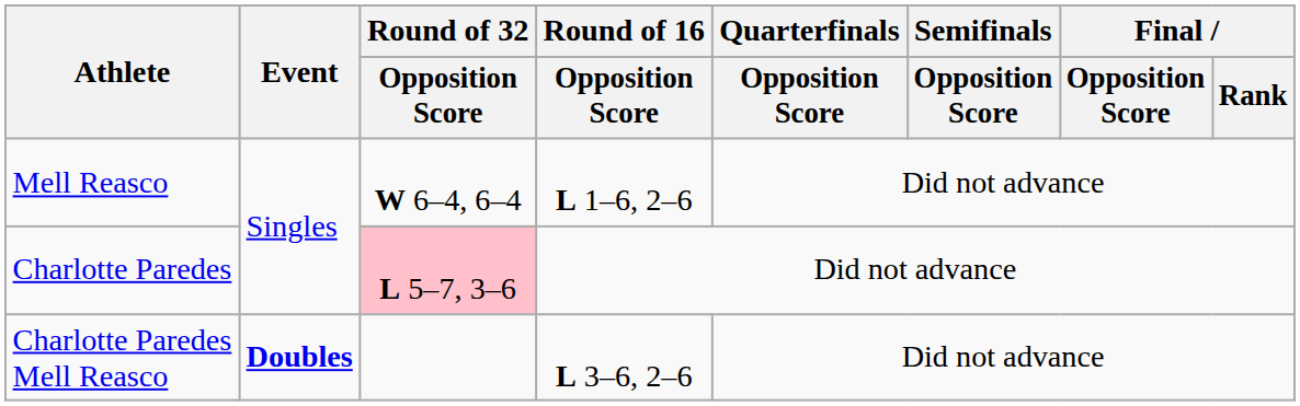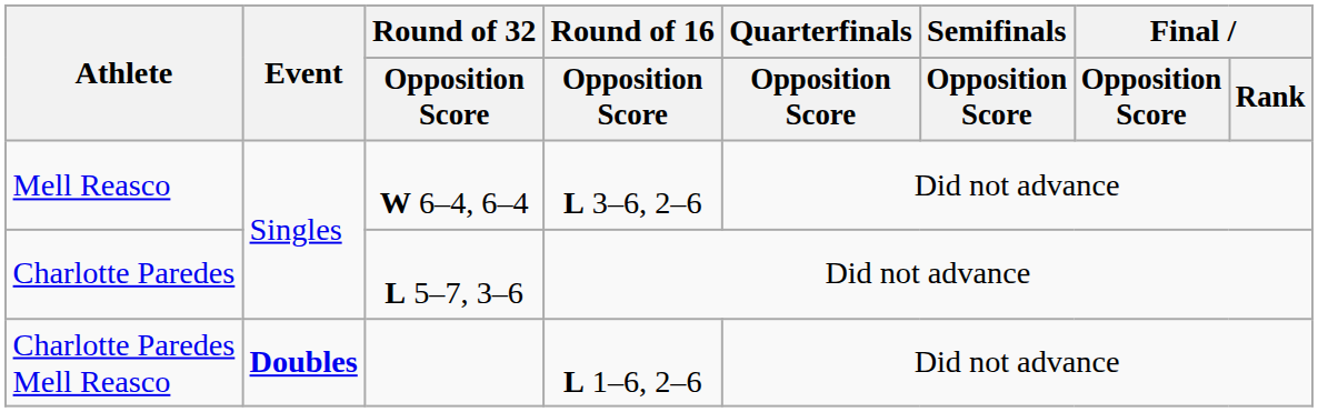Mell Reasco | Round of 16 / Opposition Score: L 1–6, 2–6 -> L 3–6, 2–6
Charlotte Paredes | Round of 32 / Opposition Score: pink background -> no background
Charlotte Paredes Mell Reasco | Round of 16 / Opposition Score: L 3–6, 2–6 -> L 1–6, 2–6
